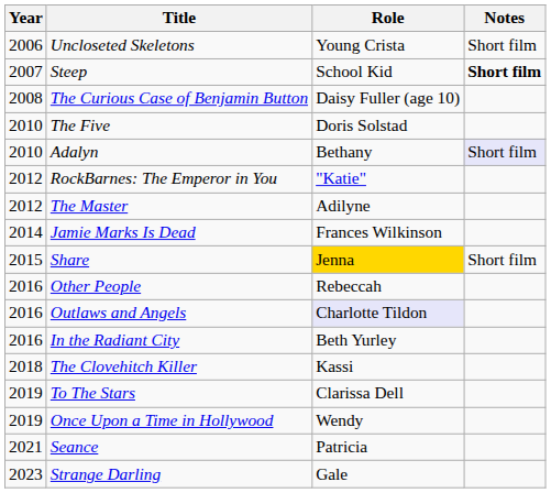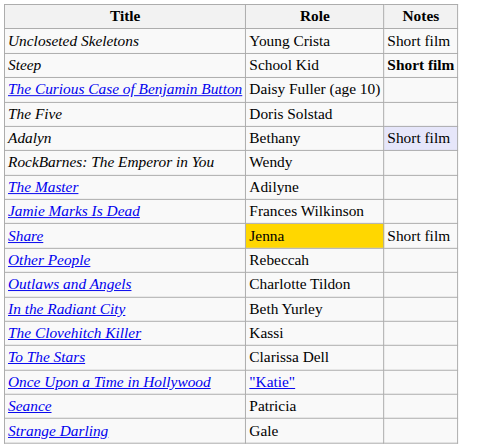- column: Year | 2006 | 2007 | 2008 | 2010 | 2010 | 2012 | 2012 | 2014 | 2015 | 2016 | 2016 | 2016 | 2018 | 2019 | 2019 | 2021 | 2023
RockBarnes: The Emperor in You | Role: "Katie" -> Wendy
Outlaws and Angels | Role: lavender background -> no background
Once Upon a Time in Hollywood | Role: Wendy -> "Katie"
